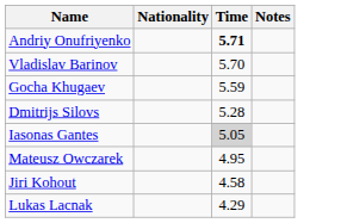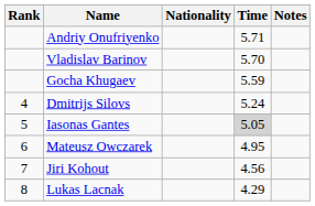+ column: Rank | 4 | 5 | 6 | 7 | 8
Andriy Onufriyenko | Time: bold -> normal
Dmitrijs Silovs | Time: 5.28 -> 5.24
Jiri Kohout | Time: 4.58 -> 4.56
